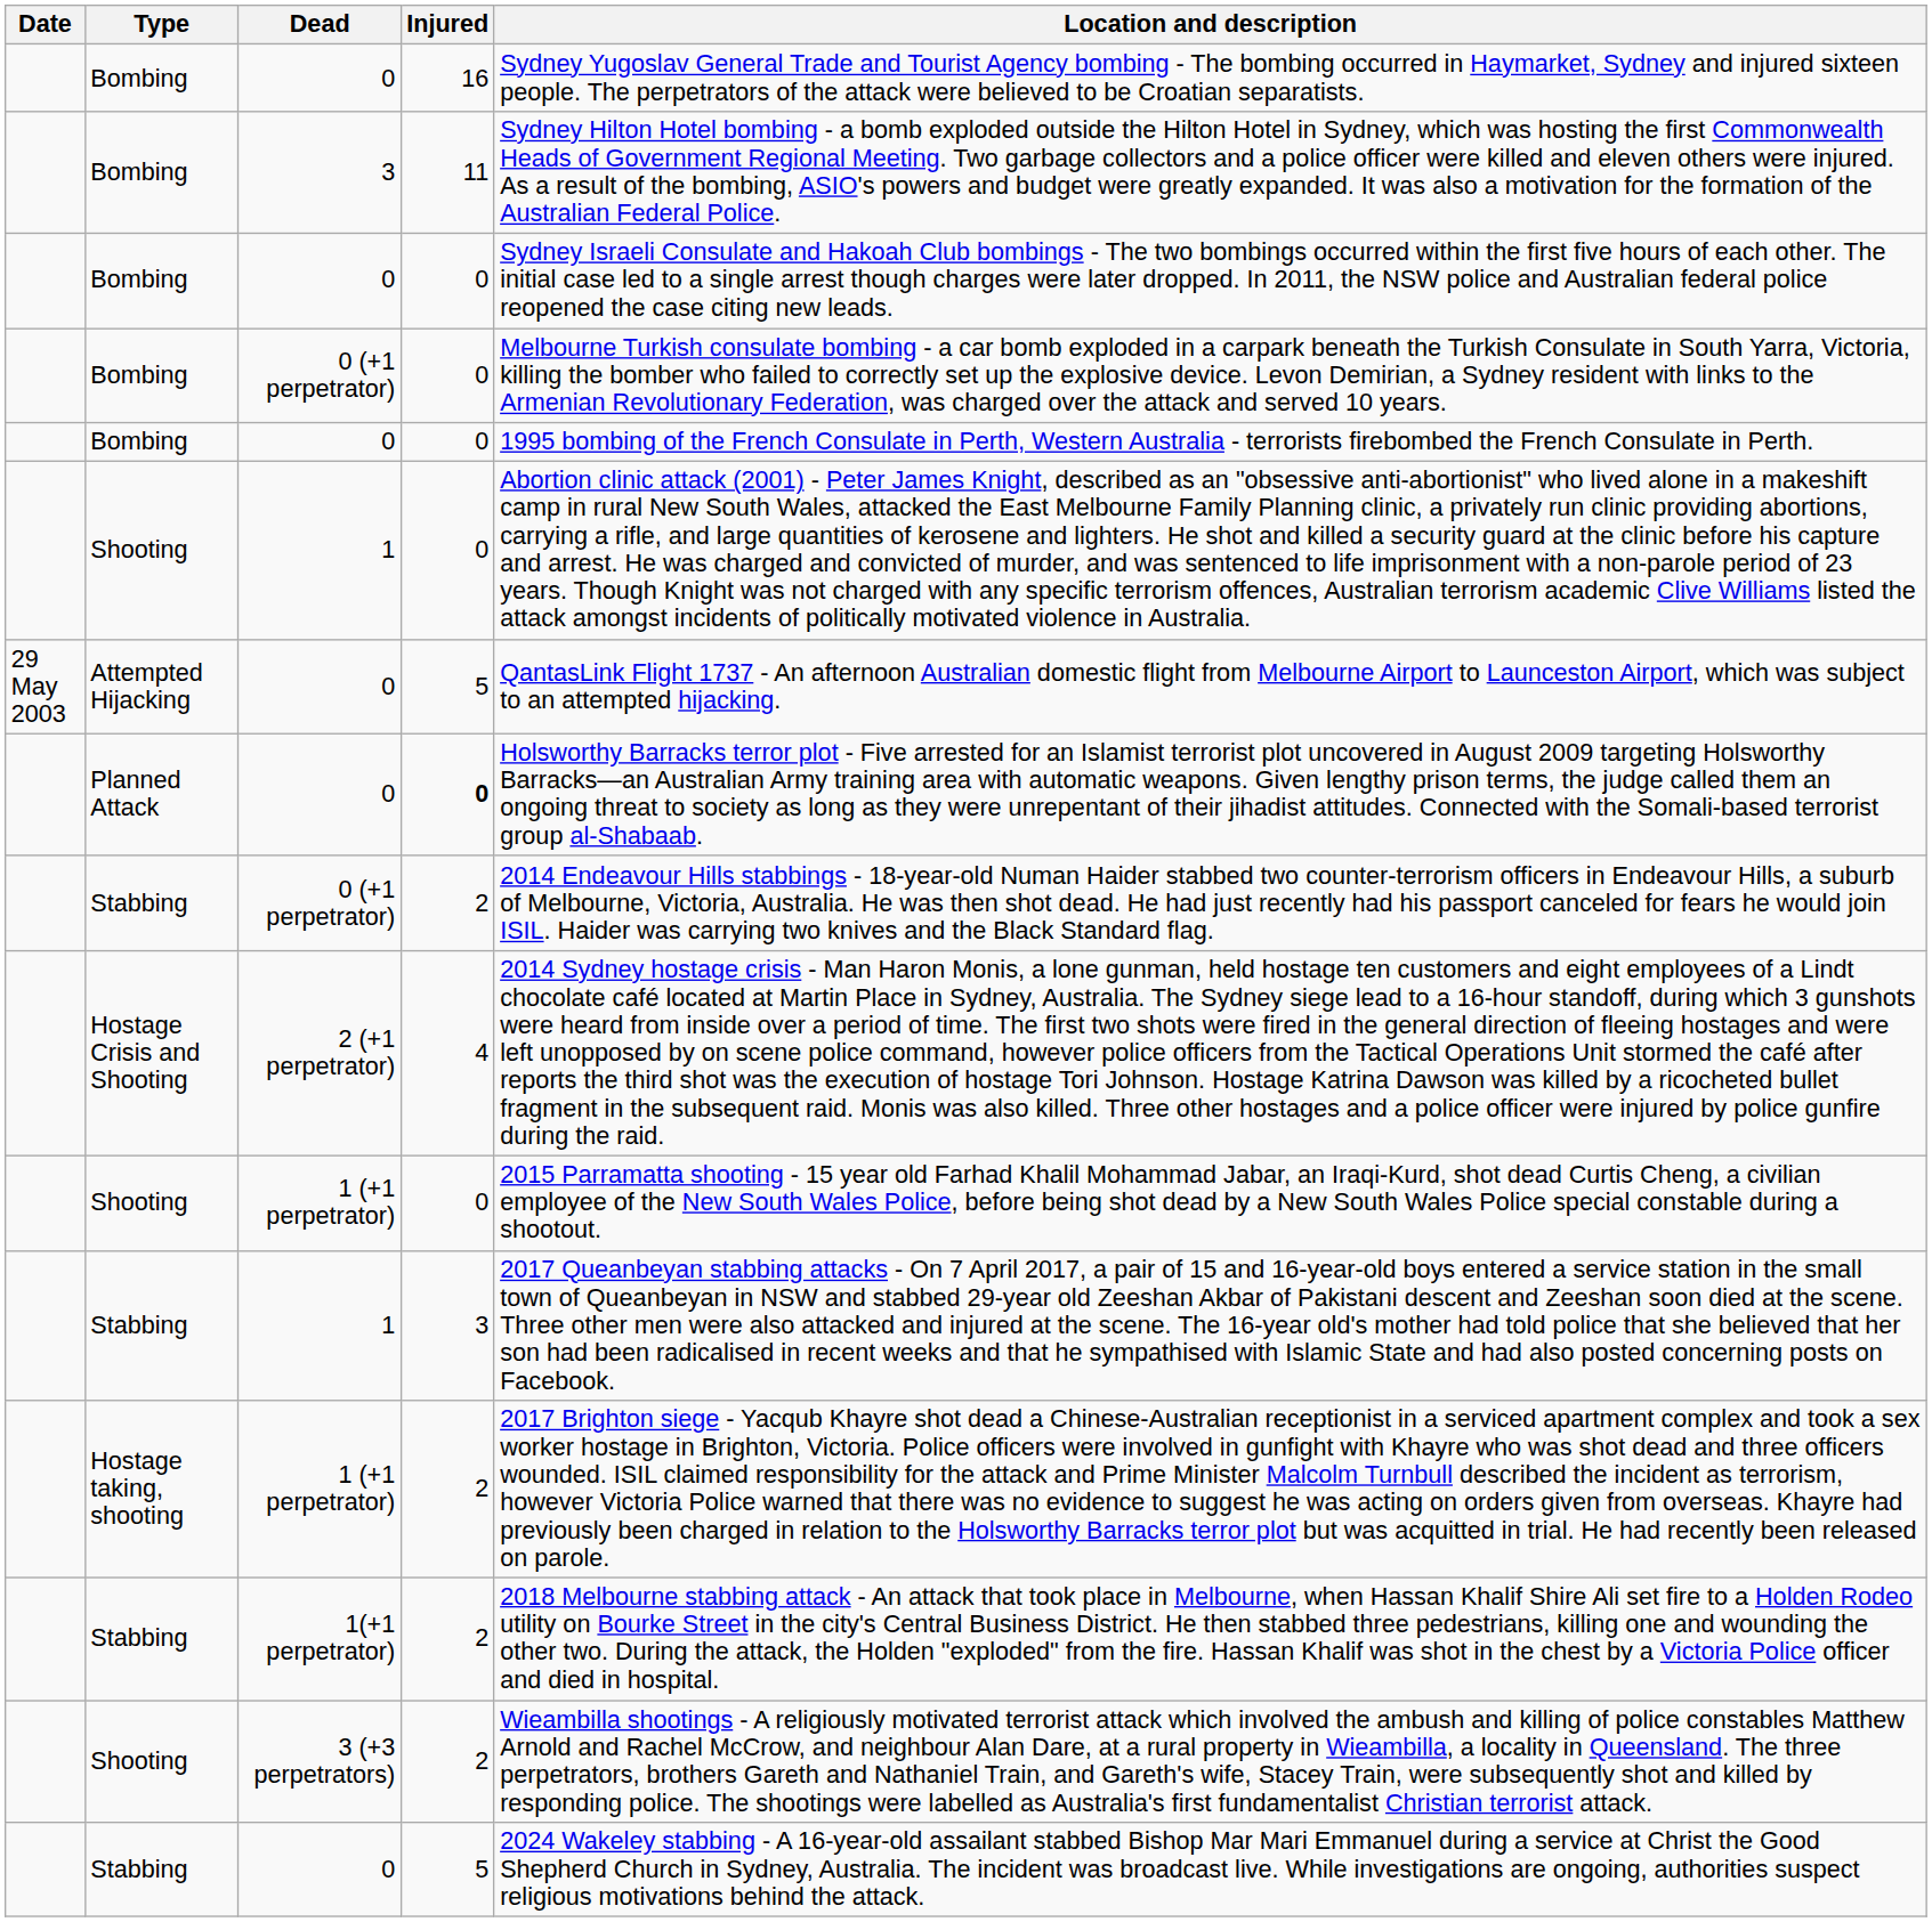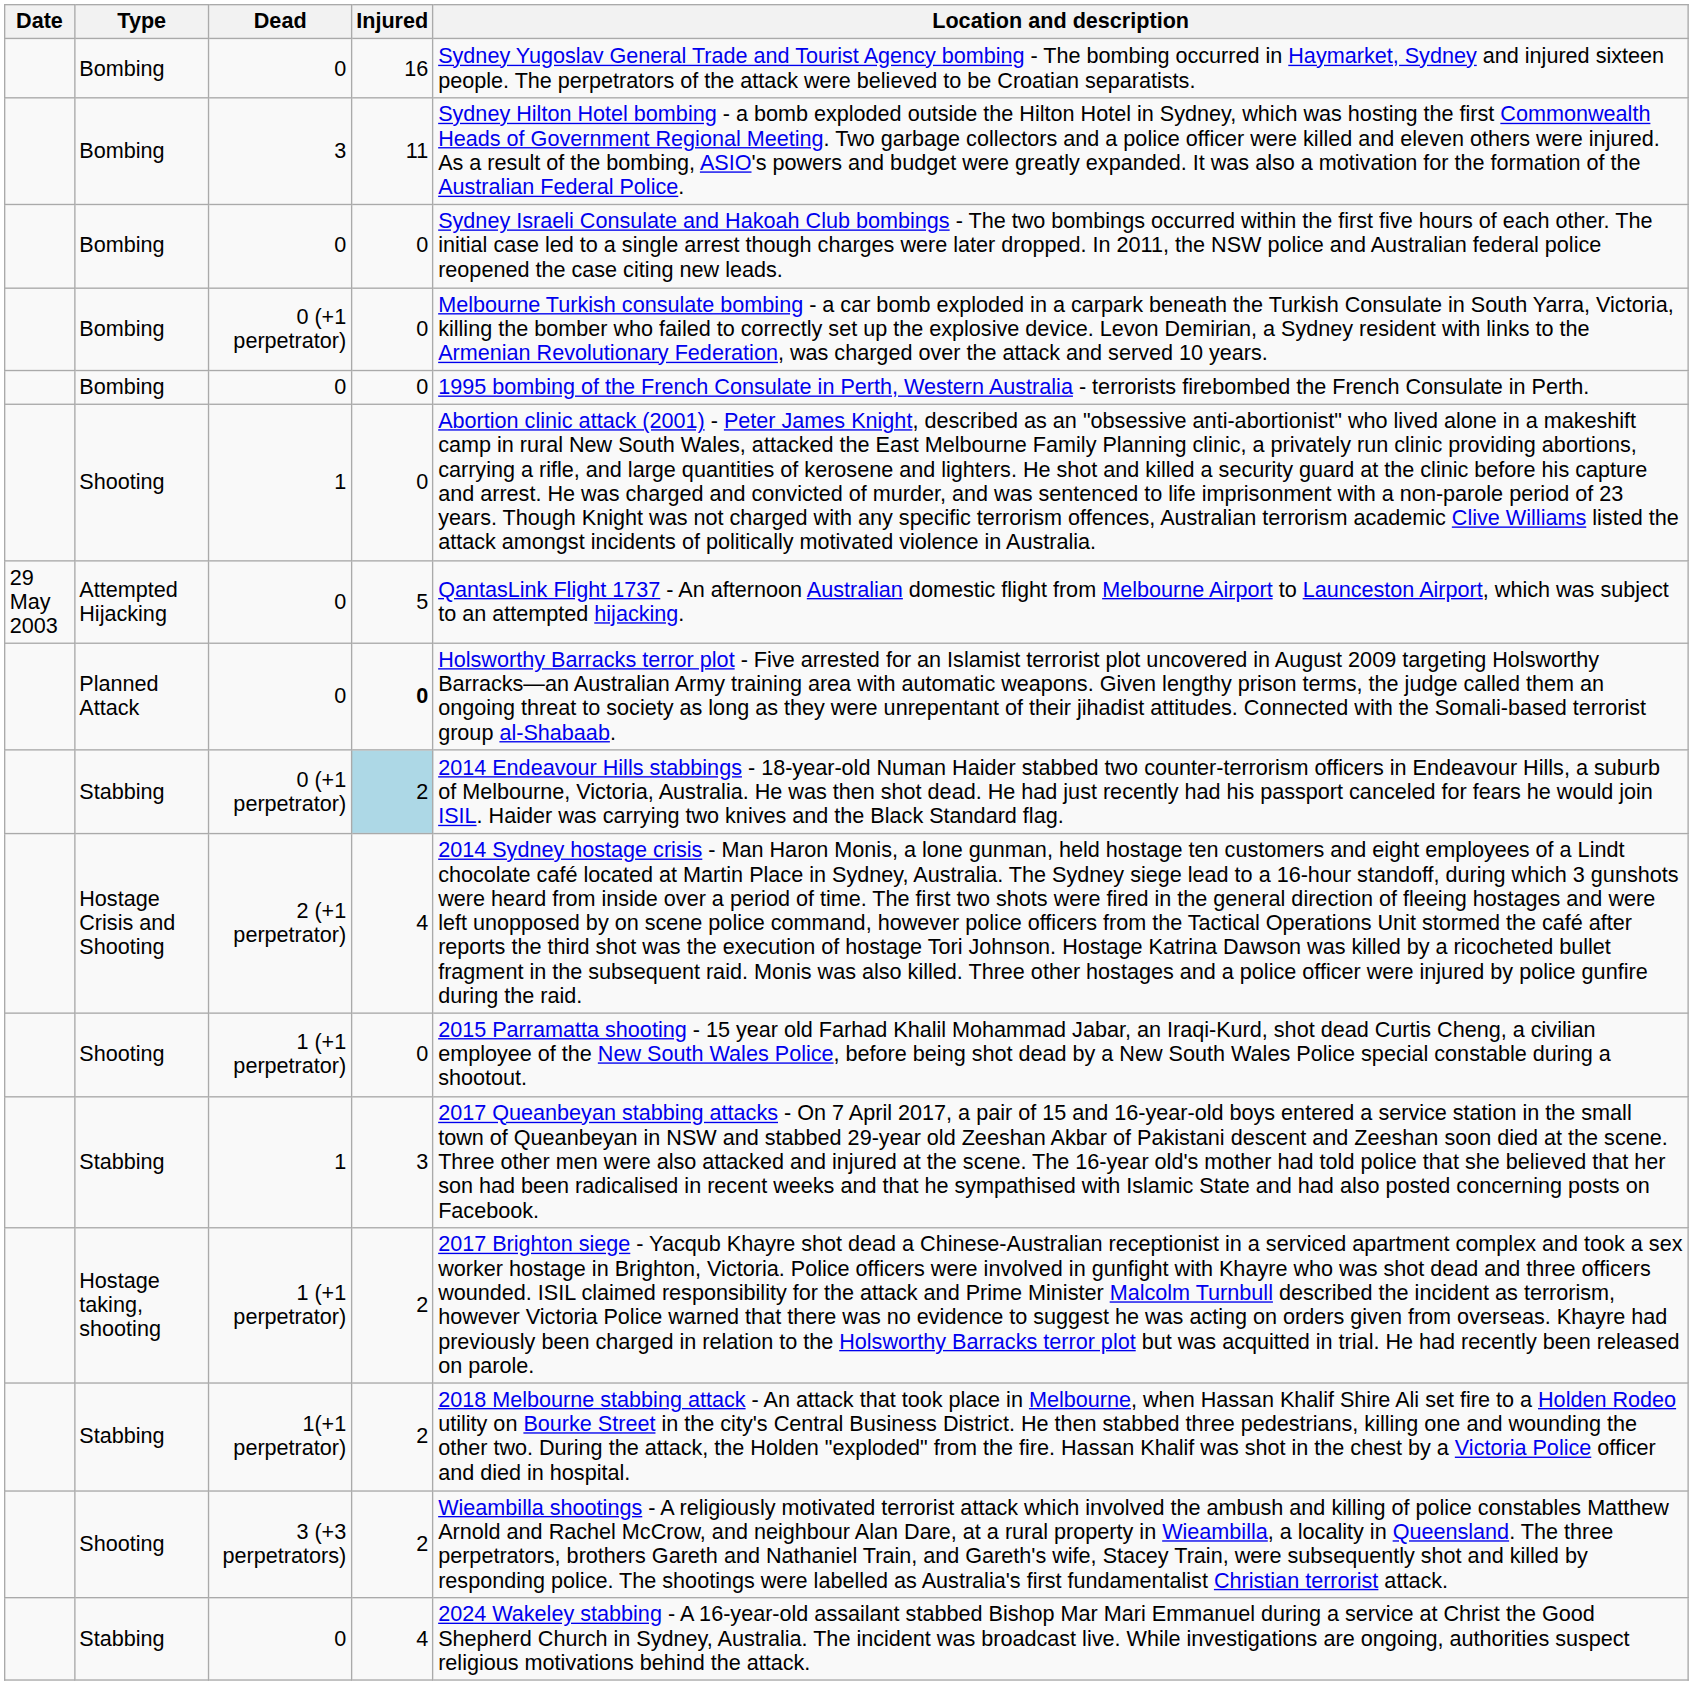Stabbing / 0 (+1 perpetrator) | Injured: no background -> lightblue background
Stabbing / 0 | Injured: 5 -> 4
